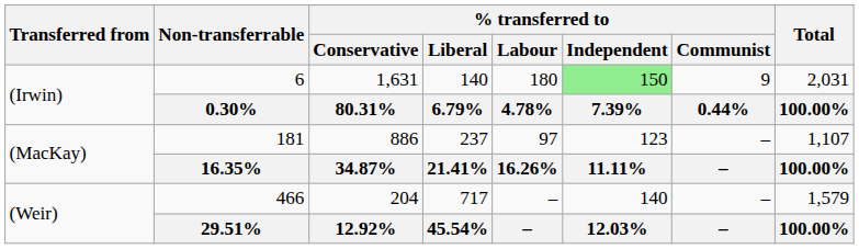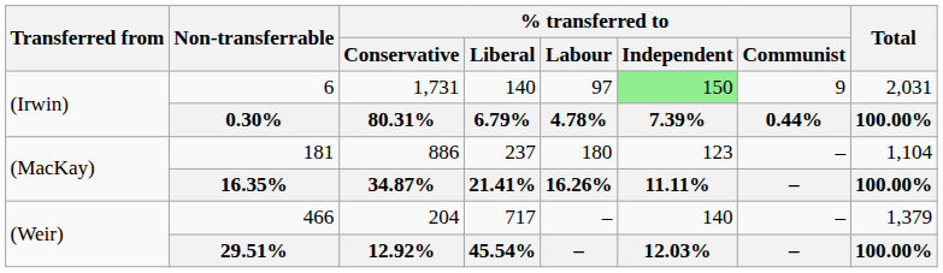(Irwin) / 6 | % transferred to / Conservative: 1,631 -> 1,731
(Irwin) / 6 | % transferred to / Labour: 180 -> 97
(MacKay) / 181 | % transferred to / Labour: 97 -> 180
(MacKay) / 181 | Total: 1,107 -> 1,104
(Weir) / 466 | Total: 1,579 -> 1,379
